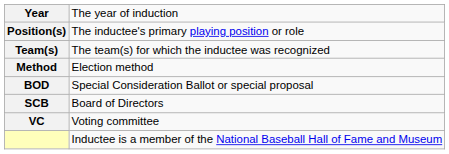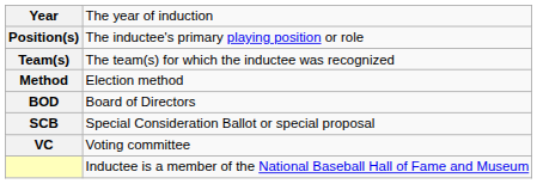BOD | column 2: Special Consideration Ballot or special proposal -> Board of Directors
SCB | column 2: Board of Directors -> Special Consideration Ballot or special proposal
